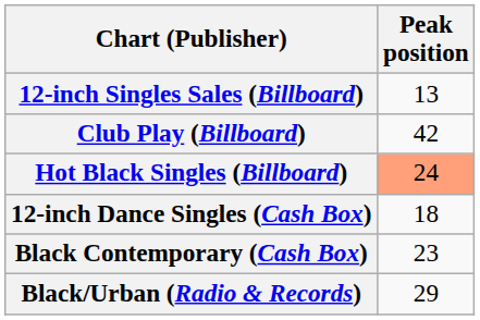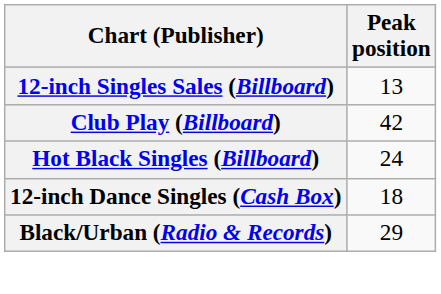Hot Black Singles (Billboard) | Peak position: lightsalmon background -> no background
- row: Black Contemporary (Cash Box) | 23
